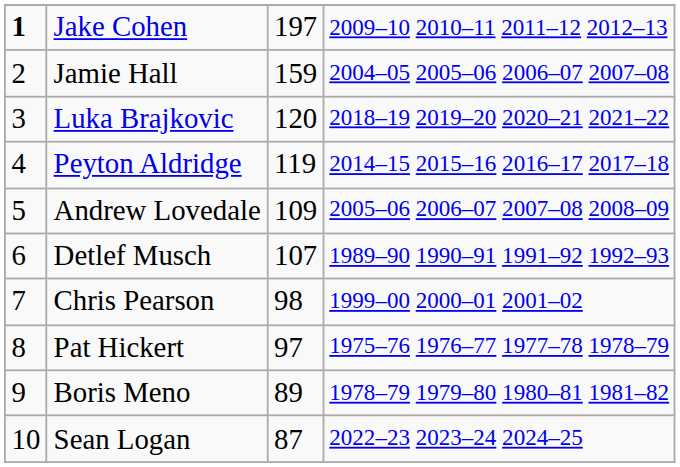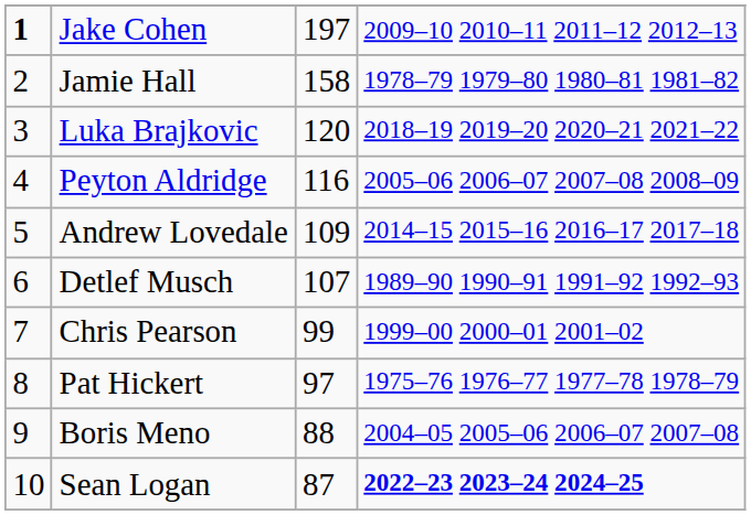Jamie Hall | column 3: 159 -> 158
Jamie Hall | column 4: 2004–05 2005–06 2006–07 2007–08 -> 1978–79 1979–80 1980–81 1981–82
Peyton Aldridge | column 3: 119 -> 116
Peyton Aldridge | column 4: 2014–15 2015–16 2016–17 2017–18 -> 2005–06 2006–07 2007–08 2008–09
Andrew Lovedale | column 4: 2005–06 2006–07 2007–08 2008–09 -> 2014–15 2015–16 2016–17 2017–18
Chris Pearson | column 3: 98 -> 99
Boris Meno | column 3: 89 -> 88
Boris Meno | column 4: 1978–79 1979–80 1980–81 1981–82 -> 2004–05 2005–06 2006–07 2007–08
Sean Logan | column 4: normal -> bold
